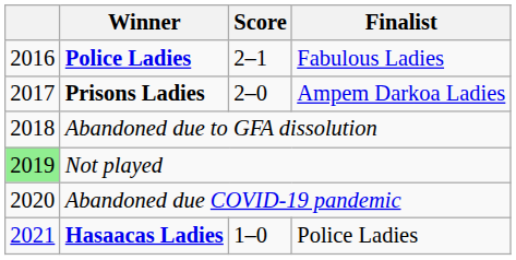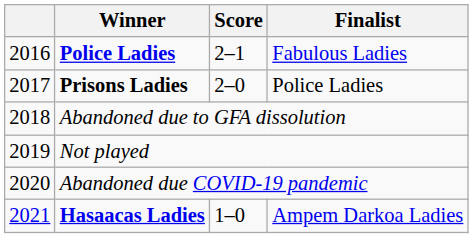Prisons Ladies | Finalist: Ampem Darkoa Ladies -> Police Ladies
Not played | column 1: lightgreen background -> no background
Hasaacas Ladies | Finalist: Police Ladies -> Ampem Darkoa Ladies
